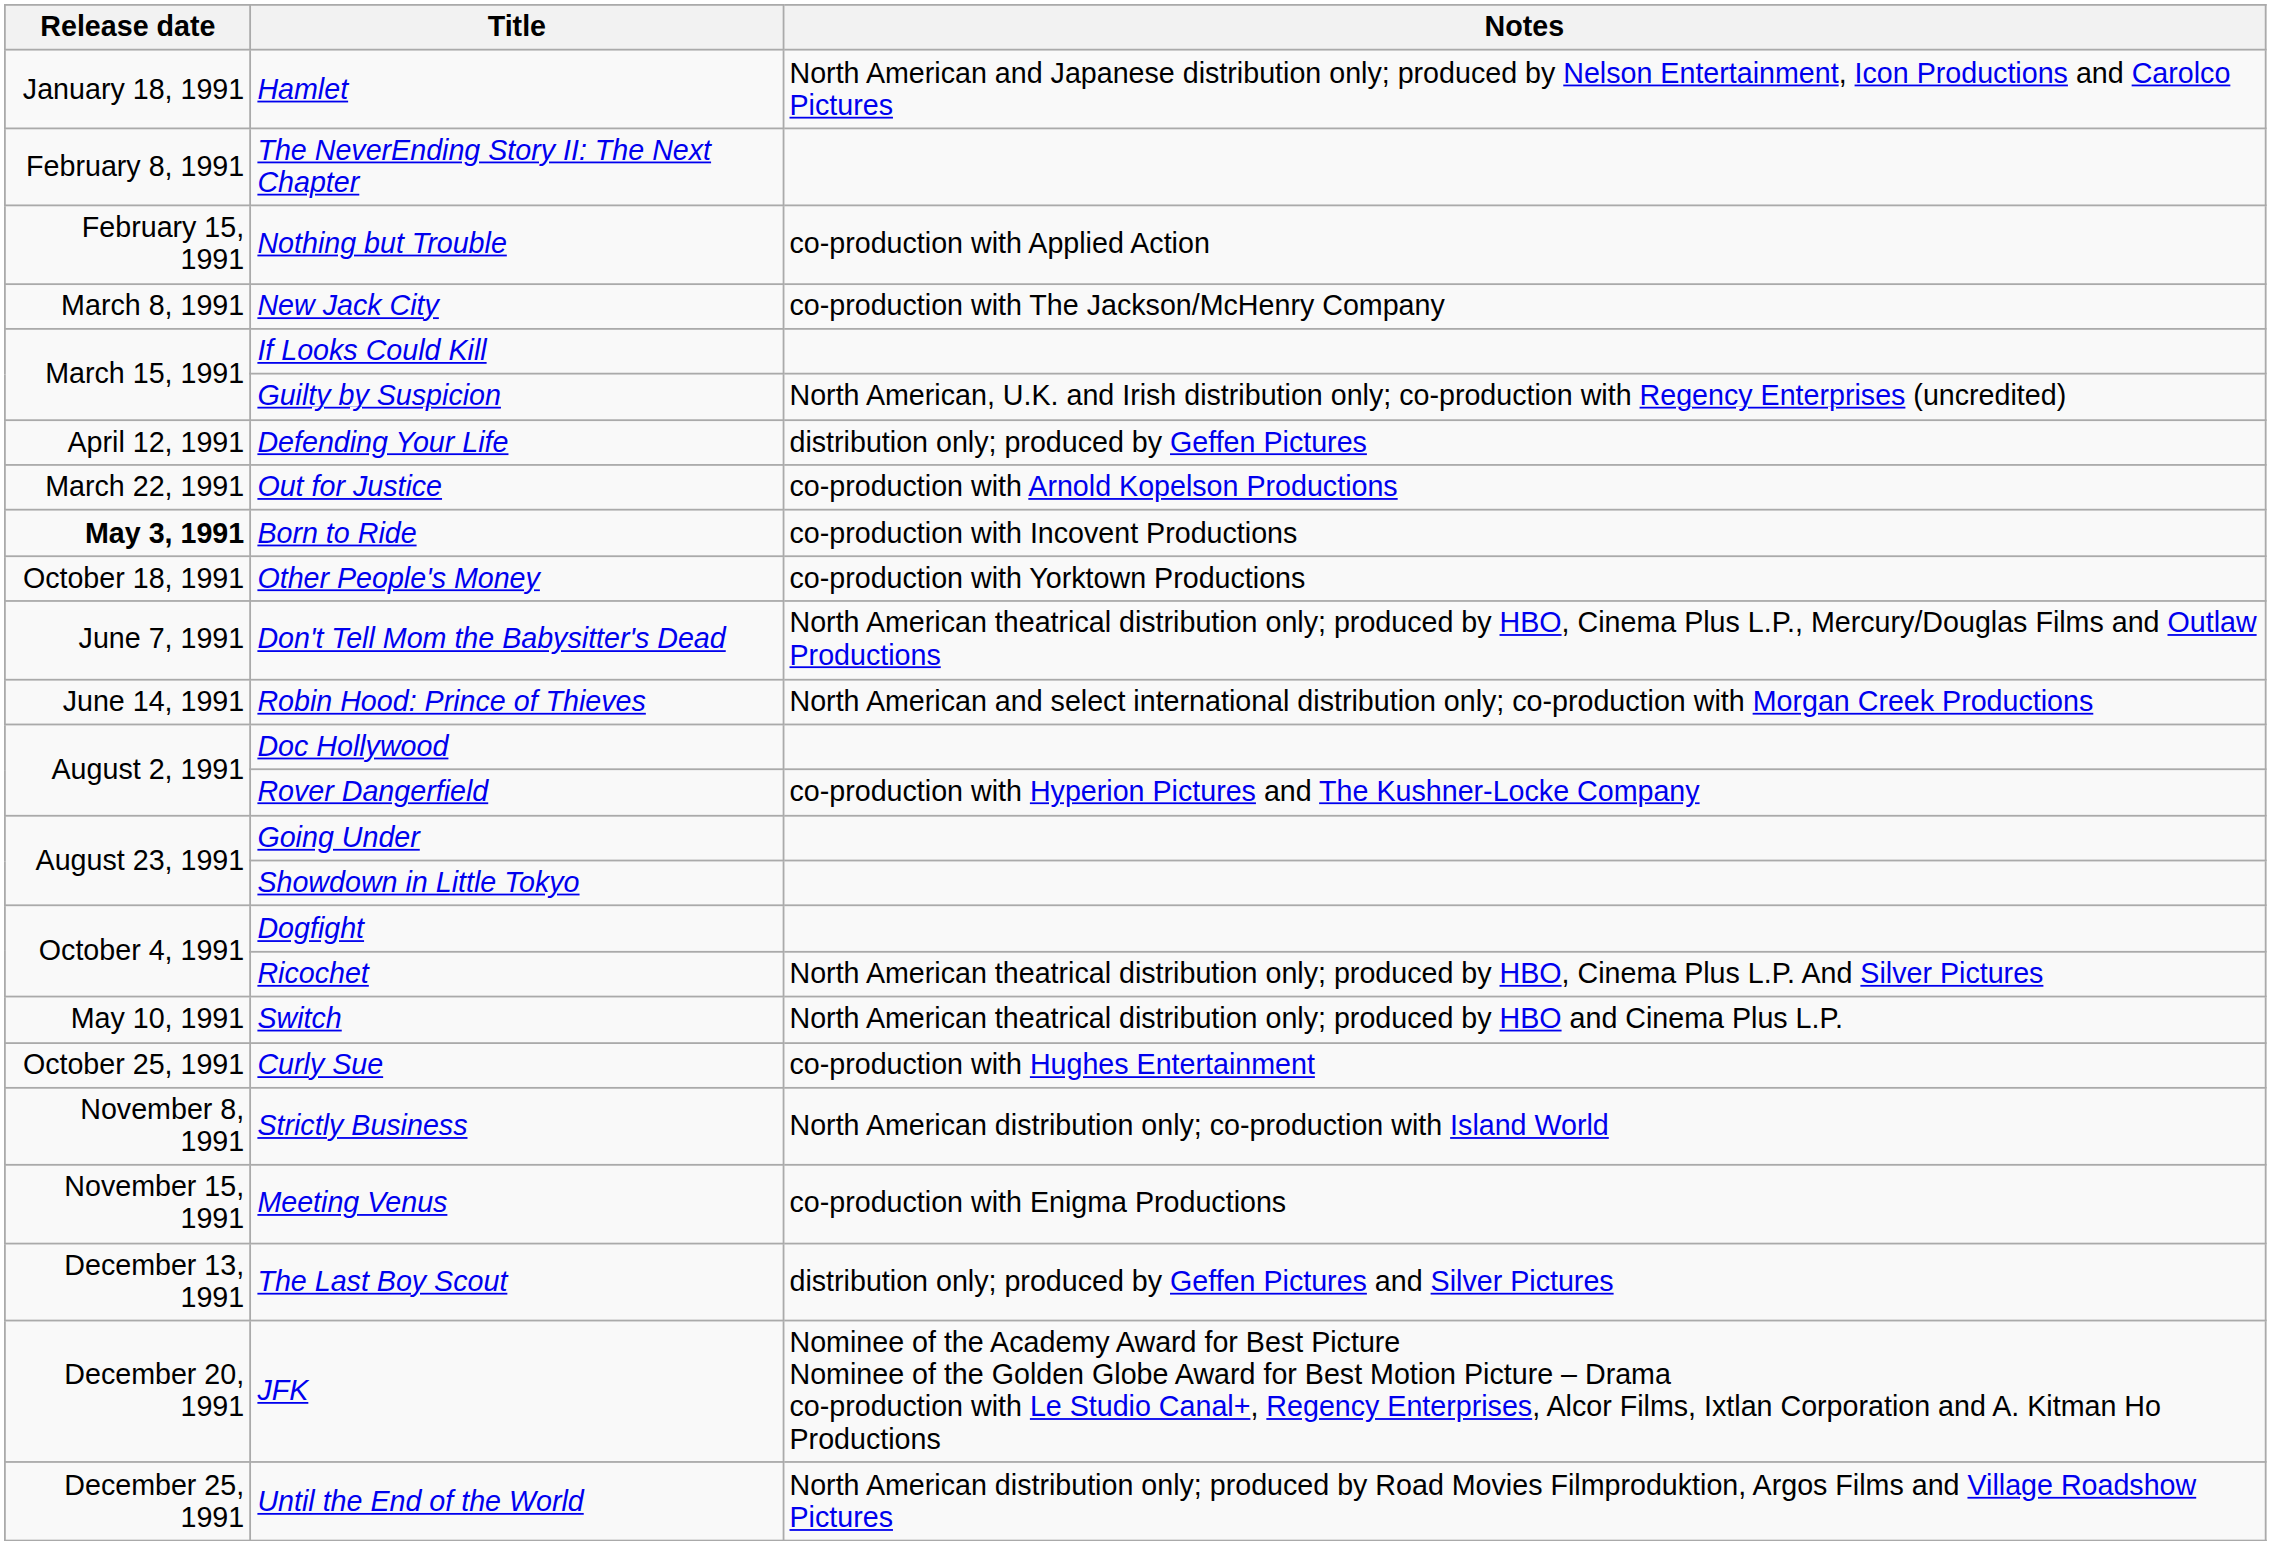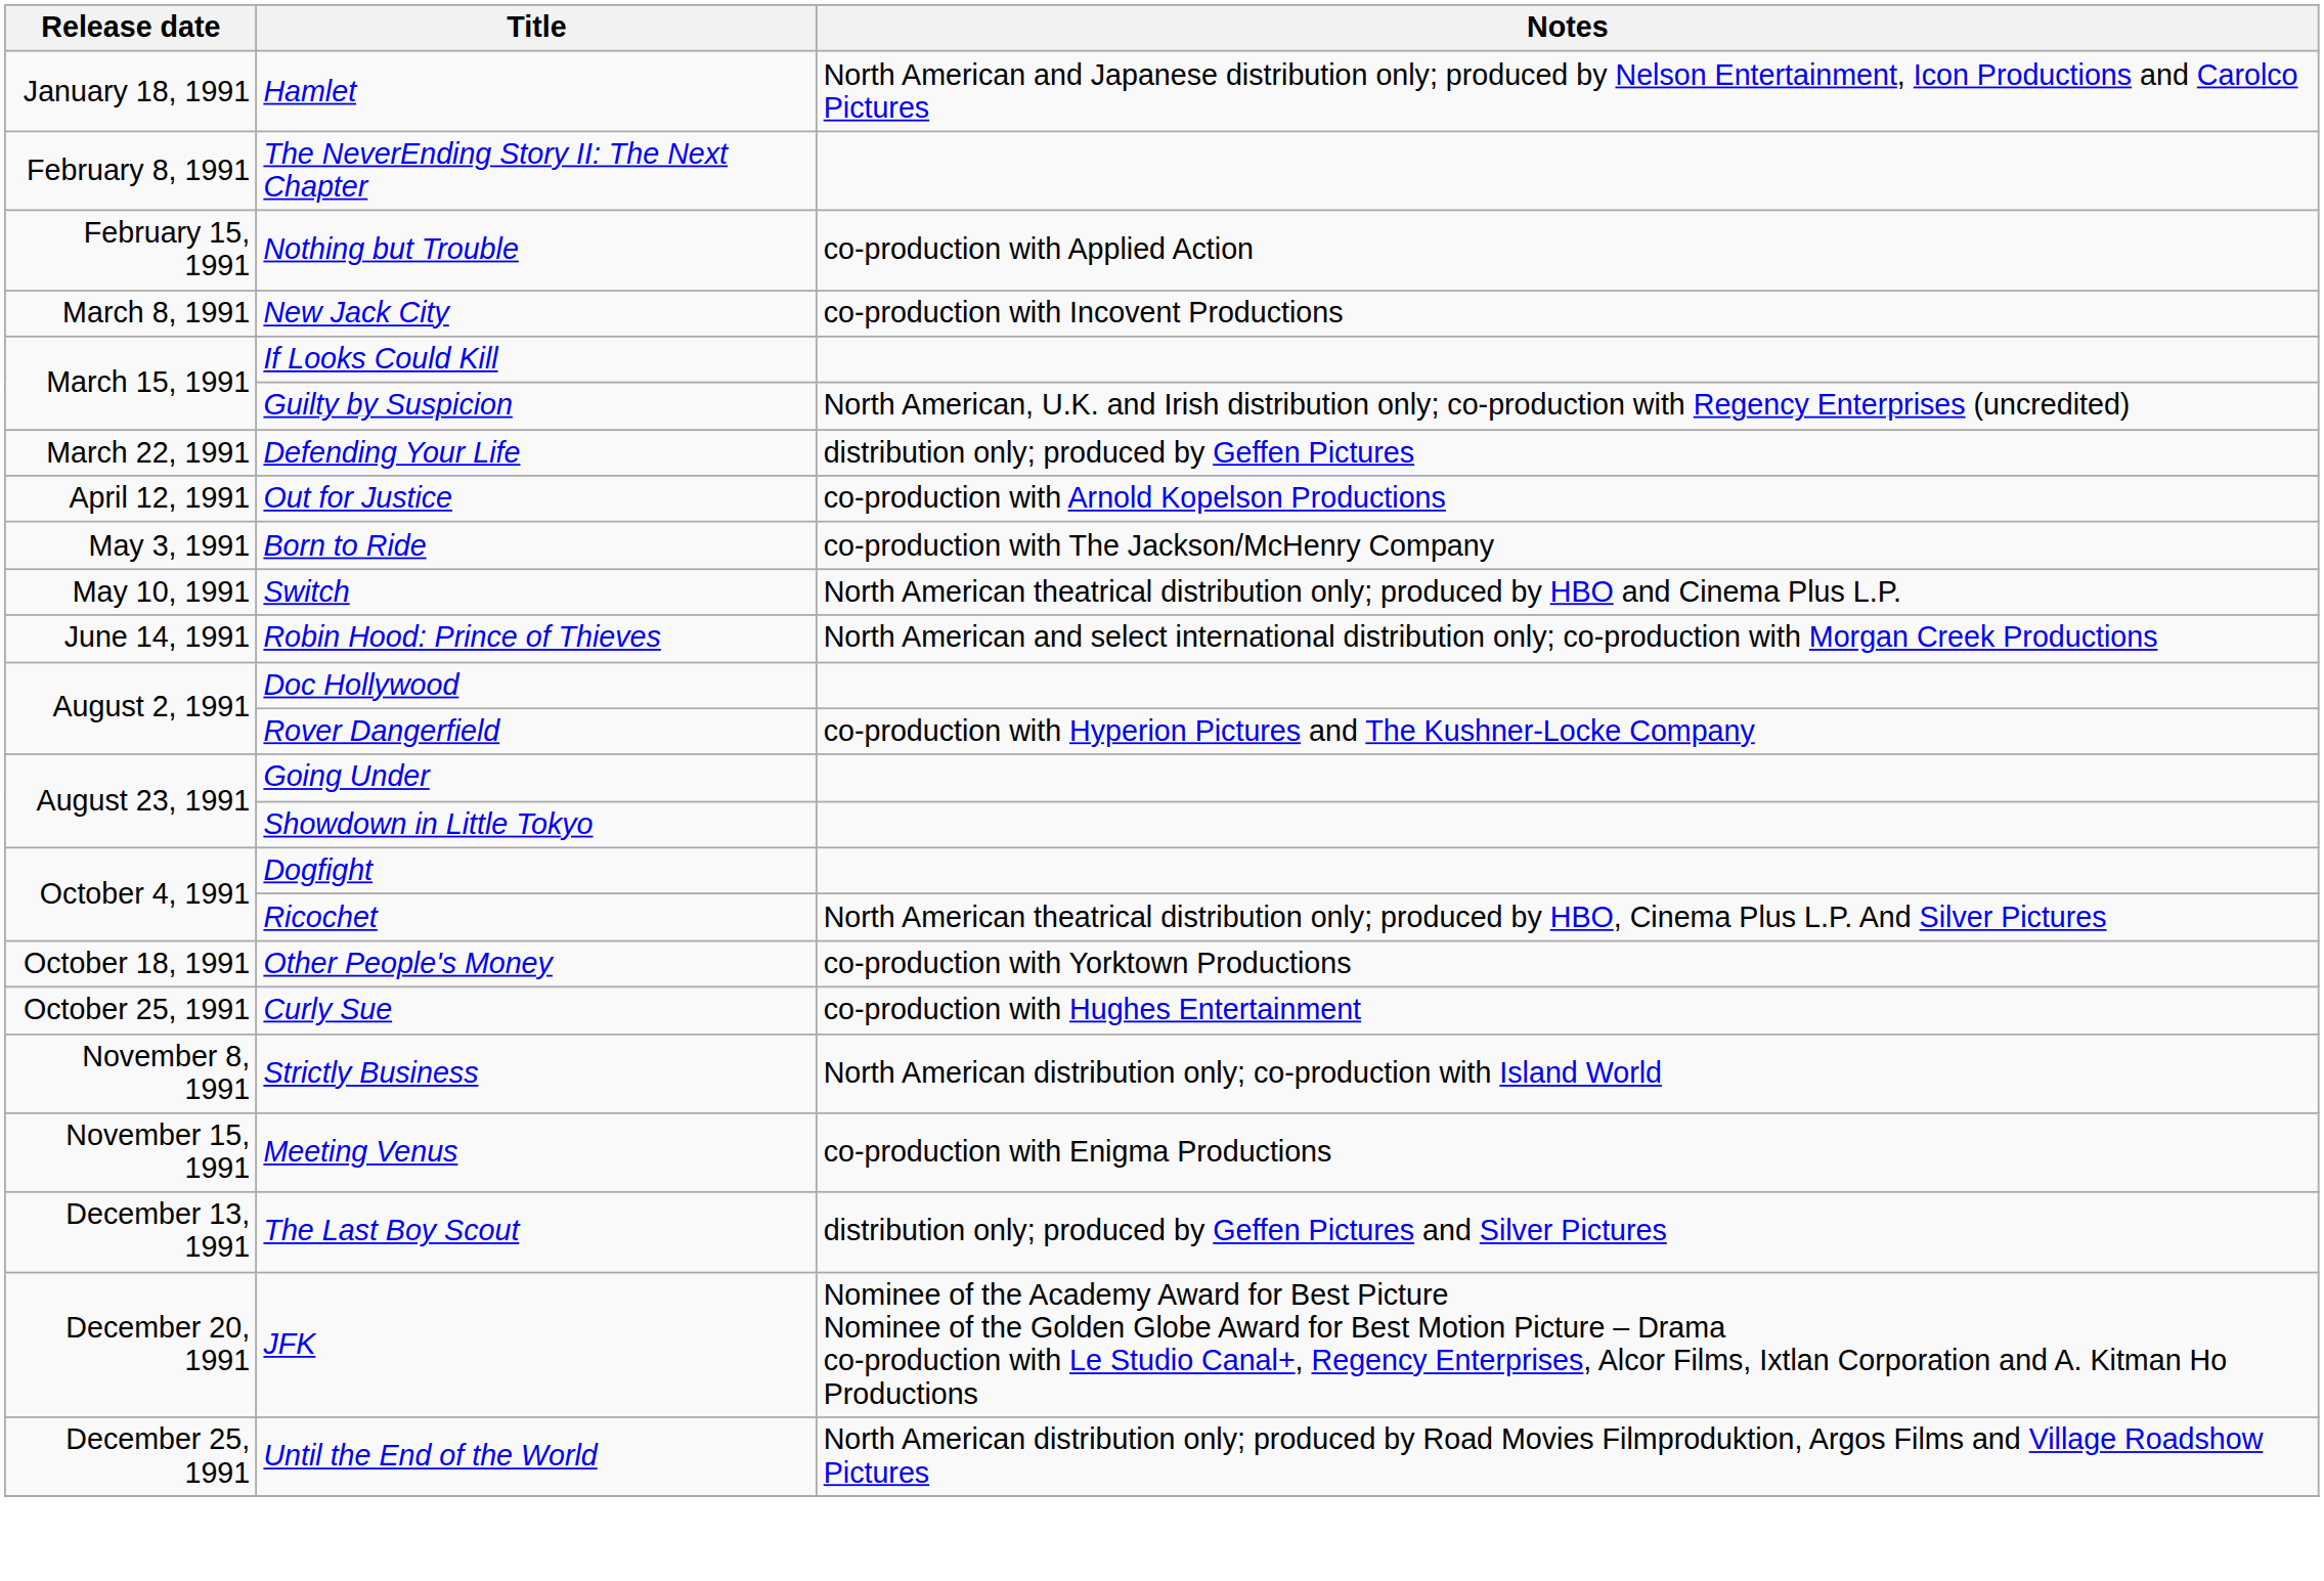New Jack City | Notes: co-production with The Jackson/McHenry Company -> co-production with Incovent Productions
Defending Your Life | Release date: April 12, 1991 -> March 22, 1991
Out for Justice | Release date: March 22, 1991 -> April 12, 1991
Born to Ride | Release date: bold -> normal
Born to Ride | Notes: co-production with Incovent Productions -> co-production with The Jackson/McHenry Company
rows swapped: Switch <-> Other People's Money
- row: June 7, 1991 | Don't Tell Mom the Babysitter's Dead | North American theatrical distribution only; produced by HBO, Cinema Plus L.P., Mercury/Douglas Films and Outlaw Productions
